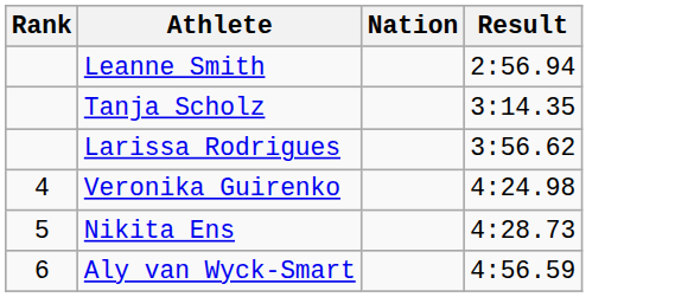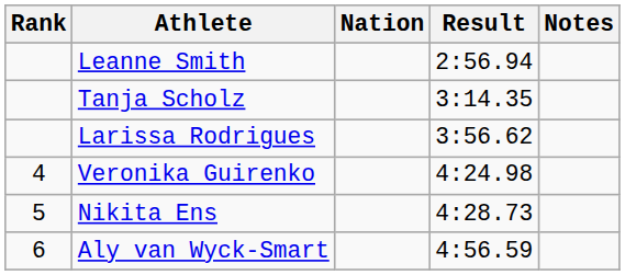+ column: Notes
